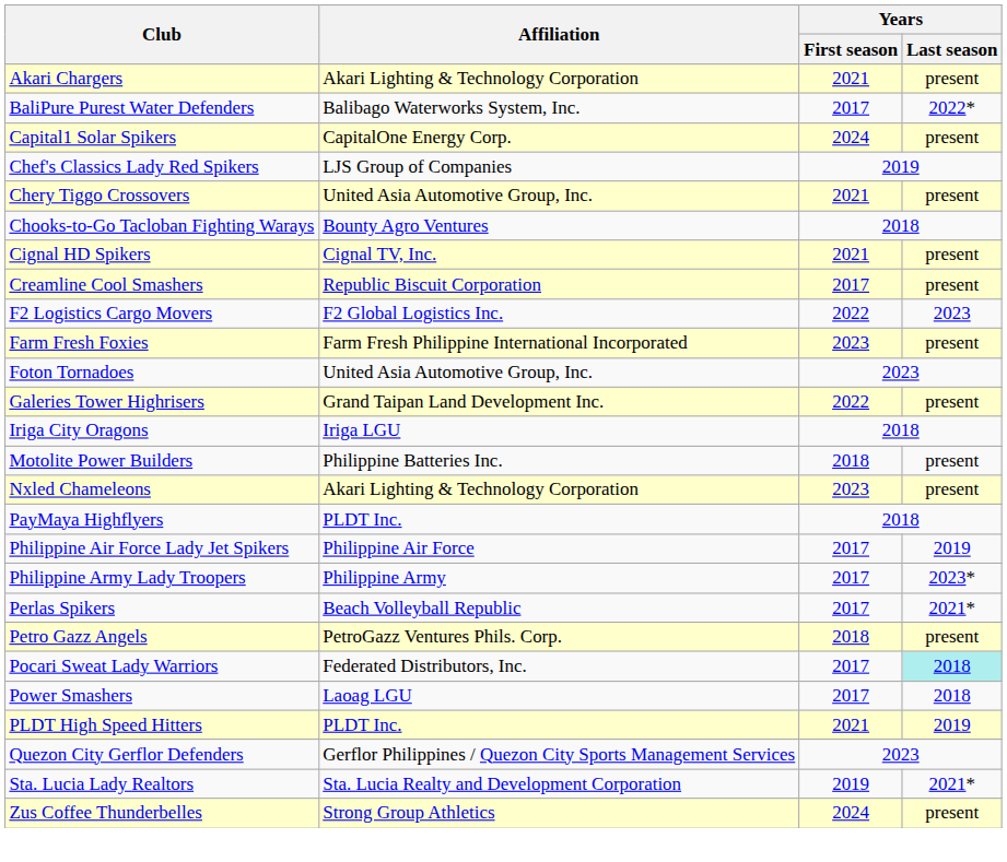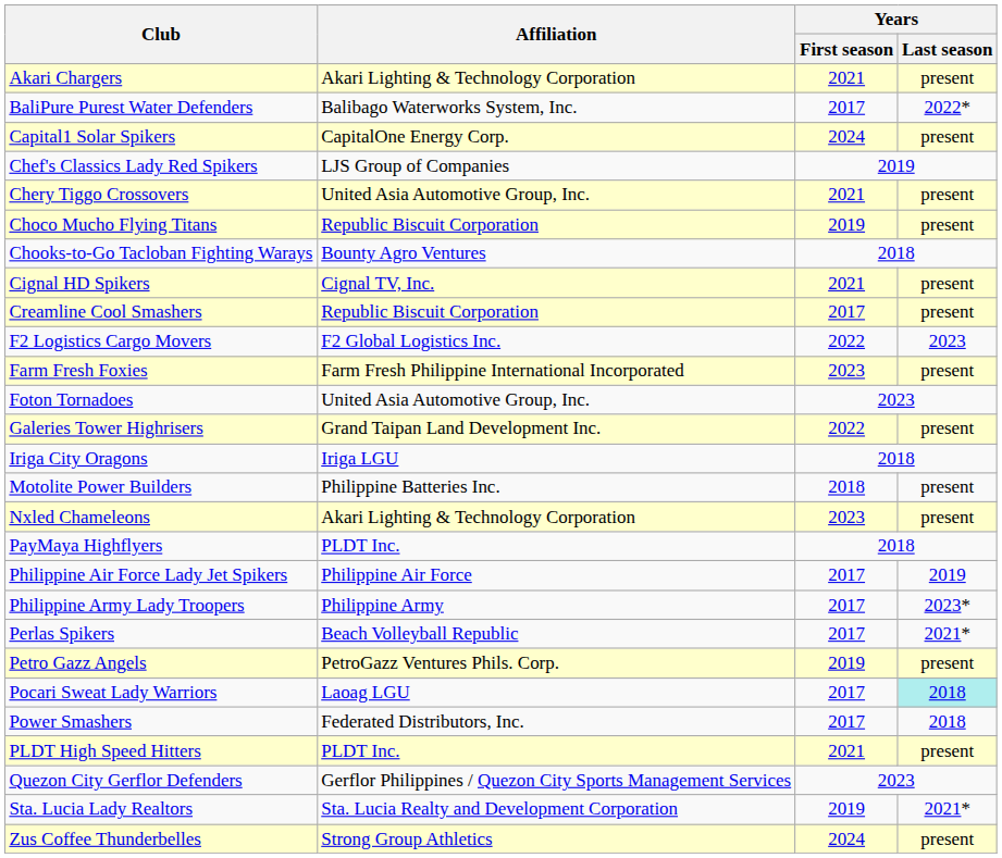+ row: Choco Mucho Flying Titans | Republic Biscuit Corporation | 2019 | present
Petro Gazz Angels | Years / First season: 2018 -> 2019
Pocari Sweat Lady Warriors | Affiliation: Federated Distributors, Inc. -> Laoag LGU
Power Smashers | Affiliation: Laoag LGU -> Federated Distributors, Inc.
PLDT High Speed Hitters | Years / Last season: 2019 -> present
